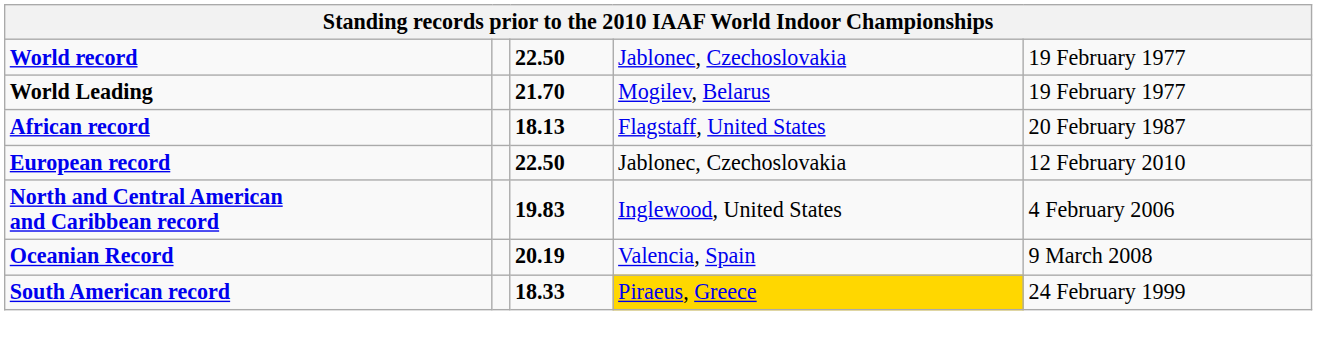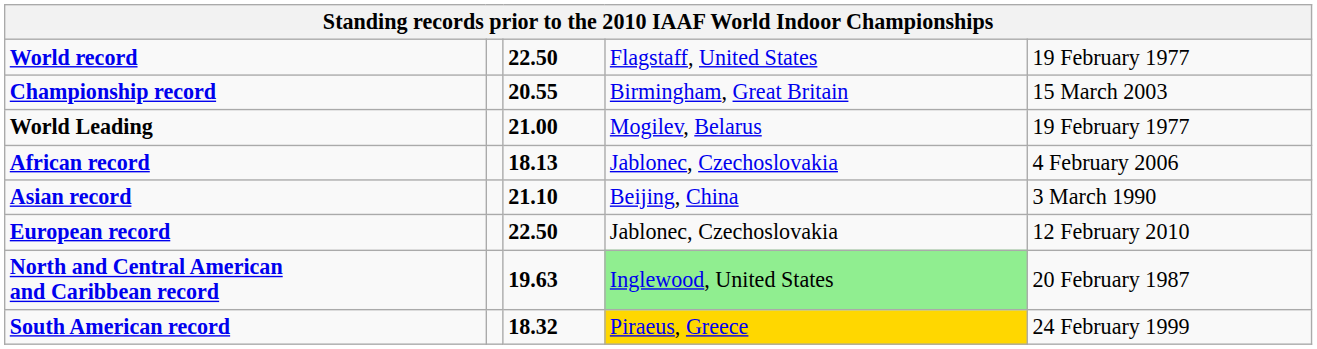World record | column 4: Jablonec, Czechoslovakia -> Flagstaff, United States
+ row: Championship record | 20.55 | Birmingham, Great Britain | 15 March 2003
World Leading | column 3: 21.70 -> 21.00
African record | column 4: Flagstaff, United States -> Jablonec, Czechoslovakia
African record | column 5: 20 February 1987 -> 4 February 2006
+ row: Asian record | 21.10 | Beijing, China | 3 March 1990
North and Central American and Caribbean record | column 3: 19.83 -> 19.63
North and Central American and Caribbean record | column 4: no background -> lightgreen background
North and Central American and Caribbean record | column 5: 4 February 2006 -> 20 February 1987
- row: Oceanian Record | 20.19 | Valencia, Spain | 9 March 2008
South American record | column 3: 18.33 -> 18.32
